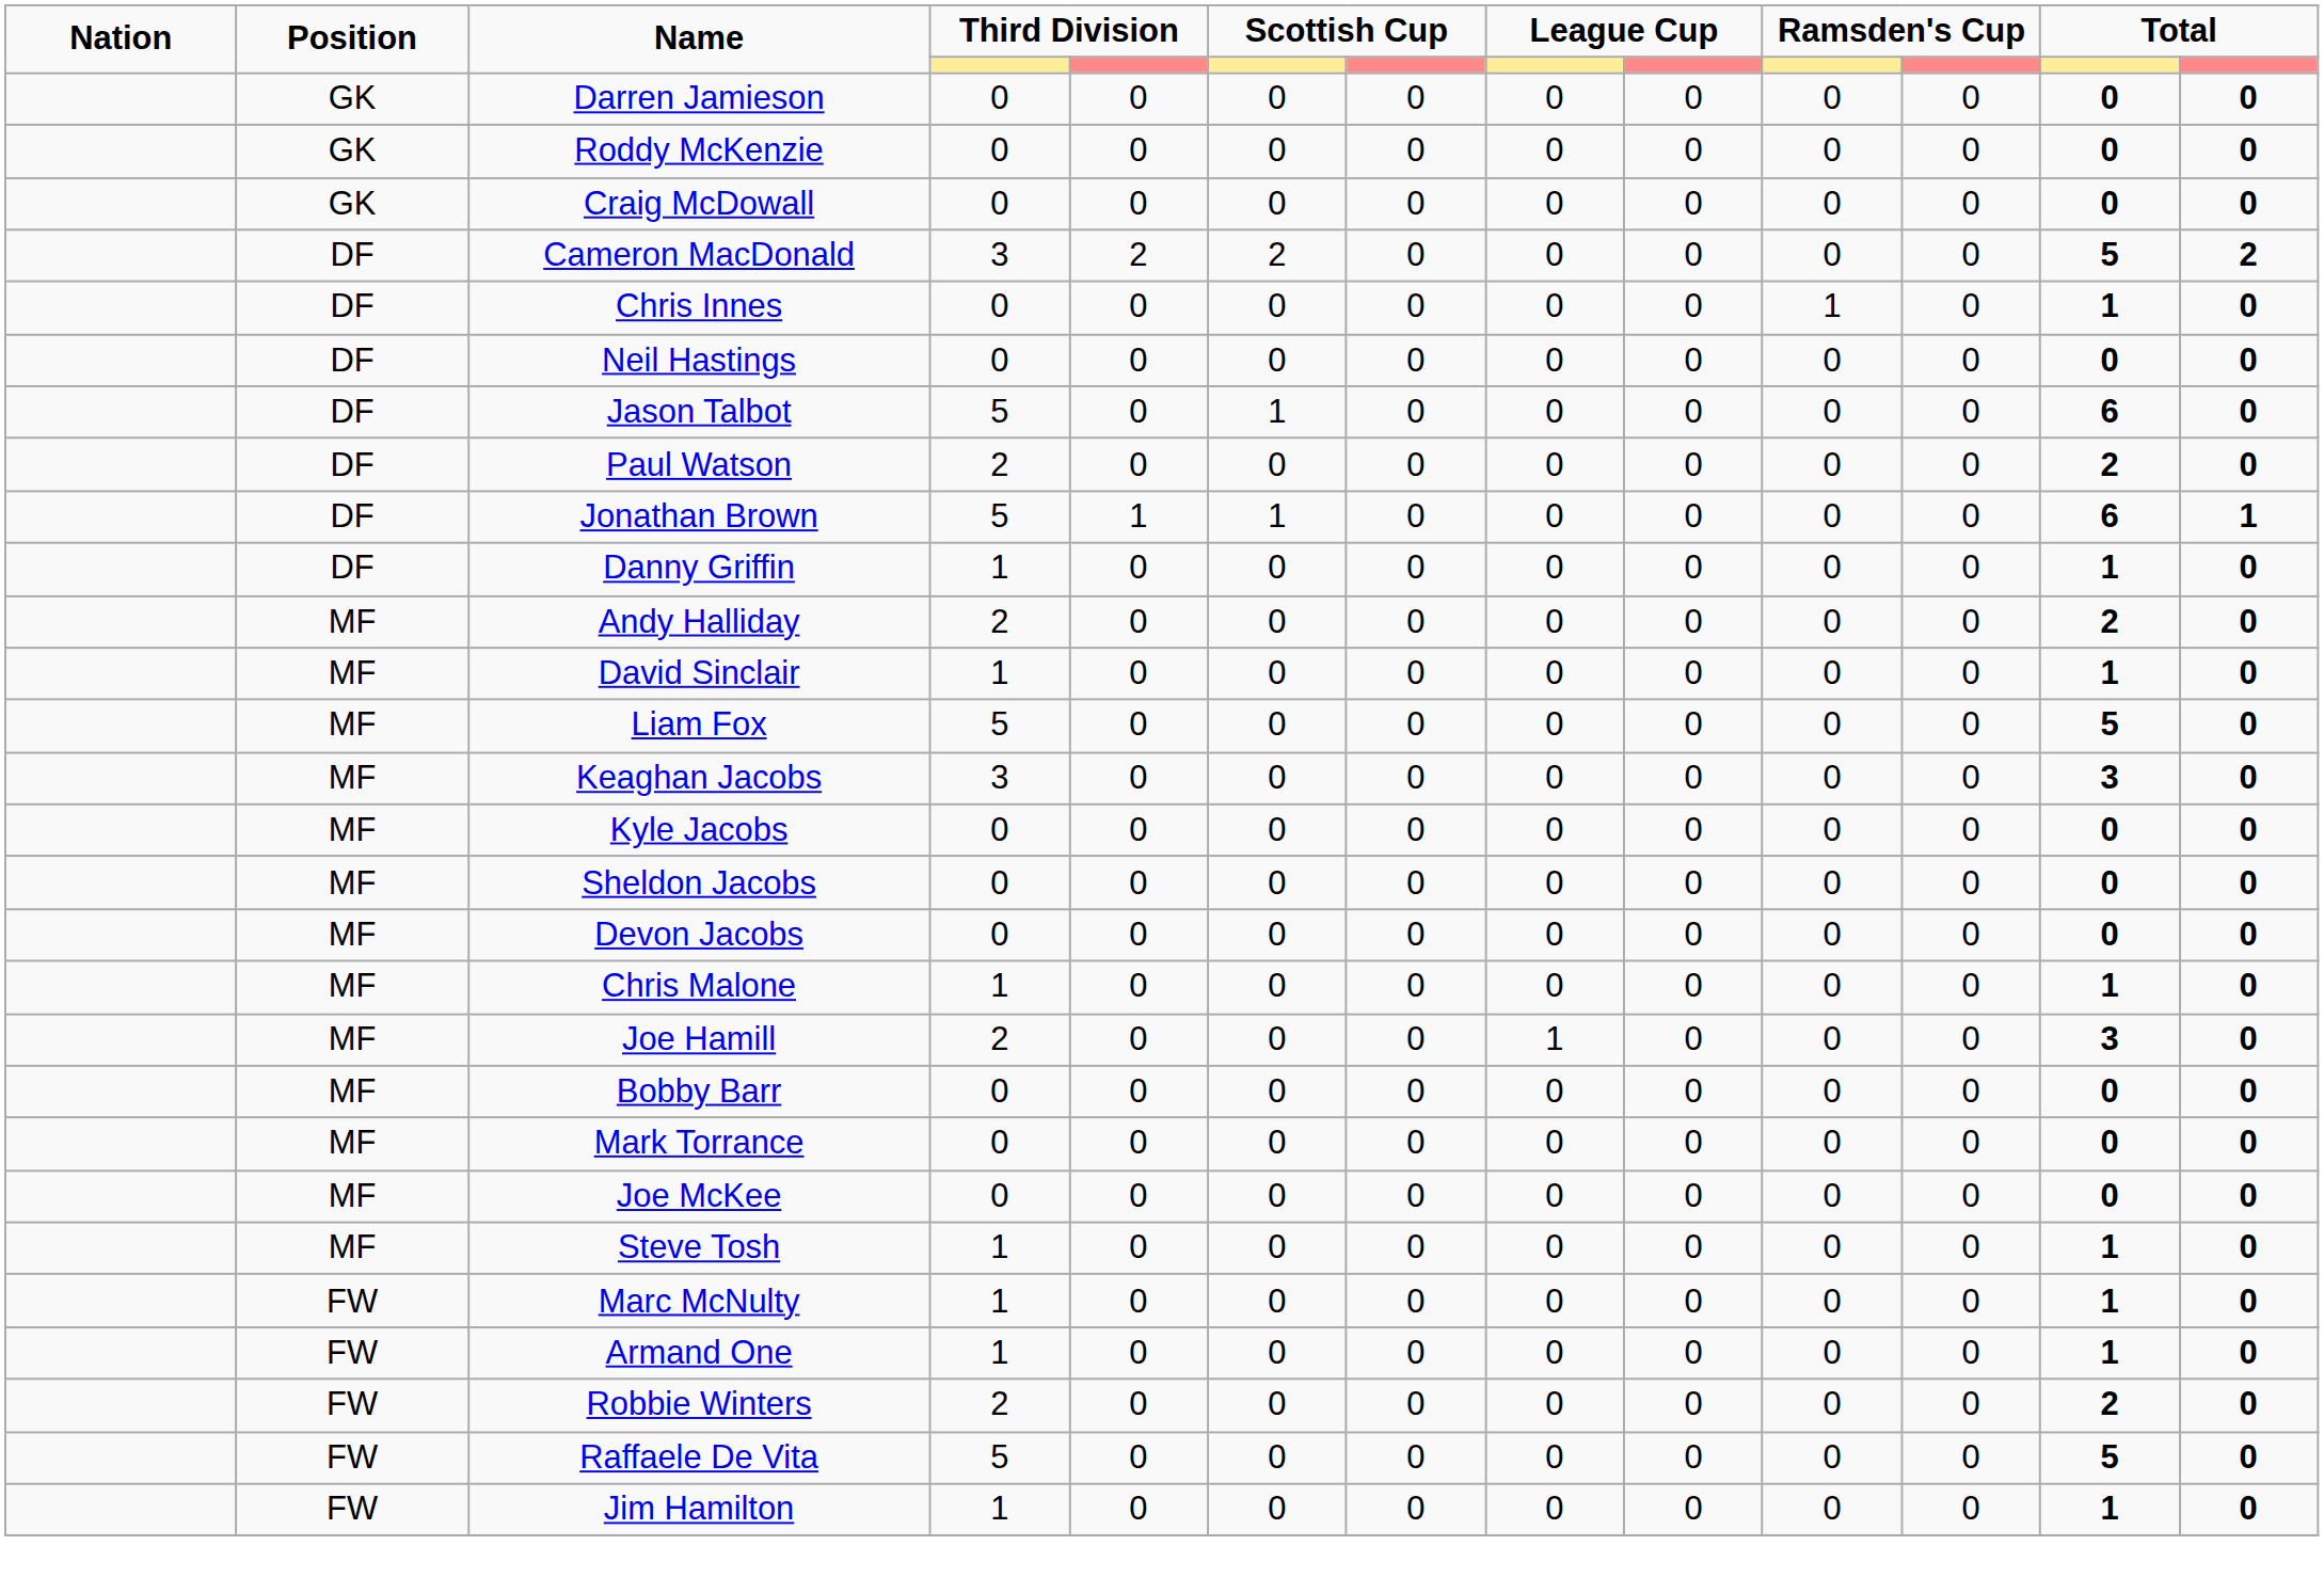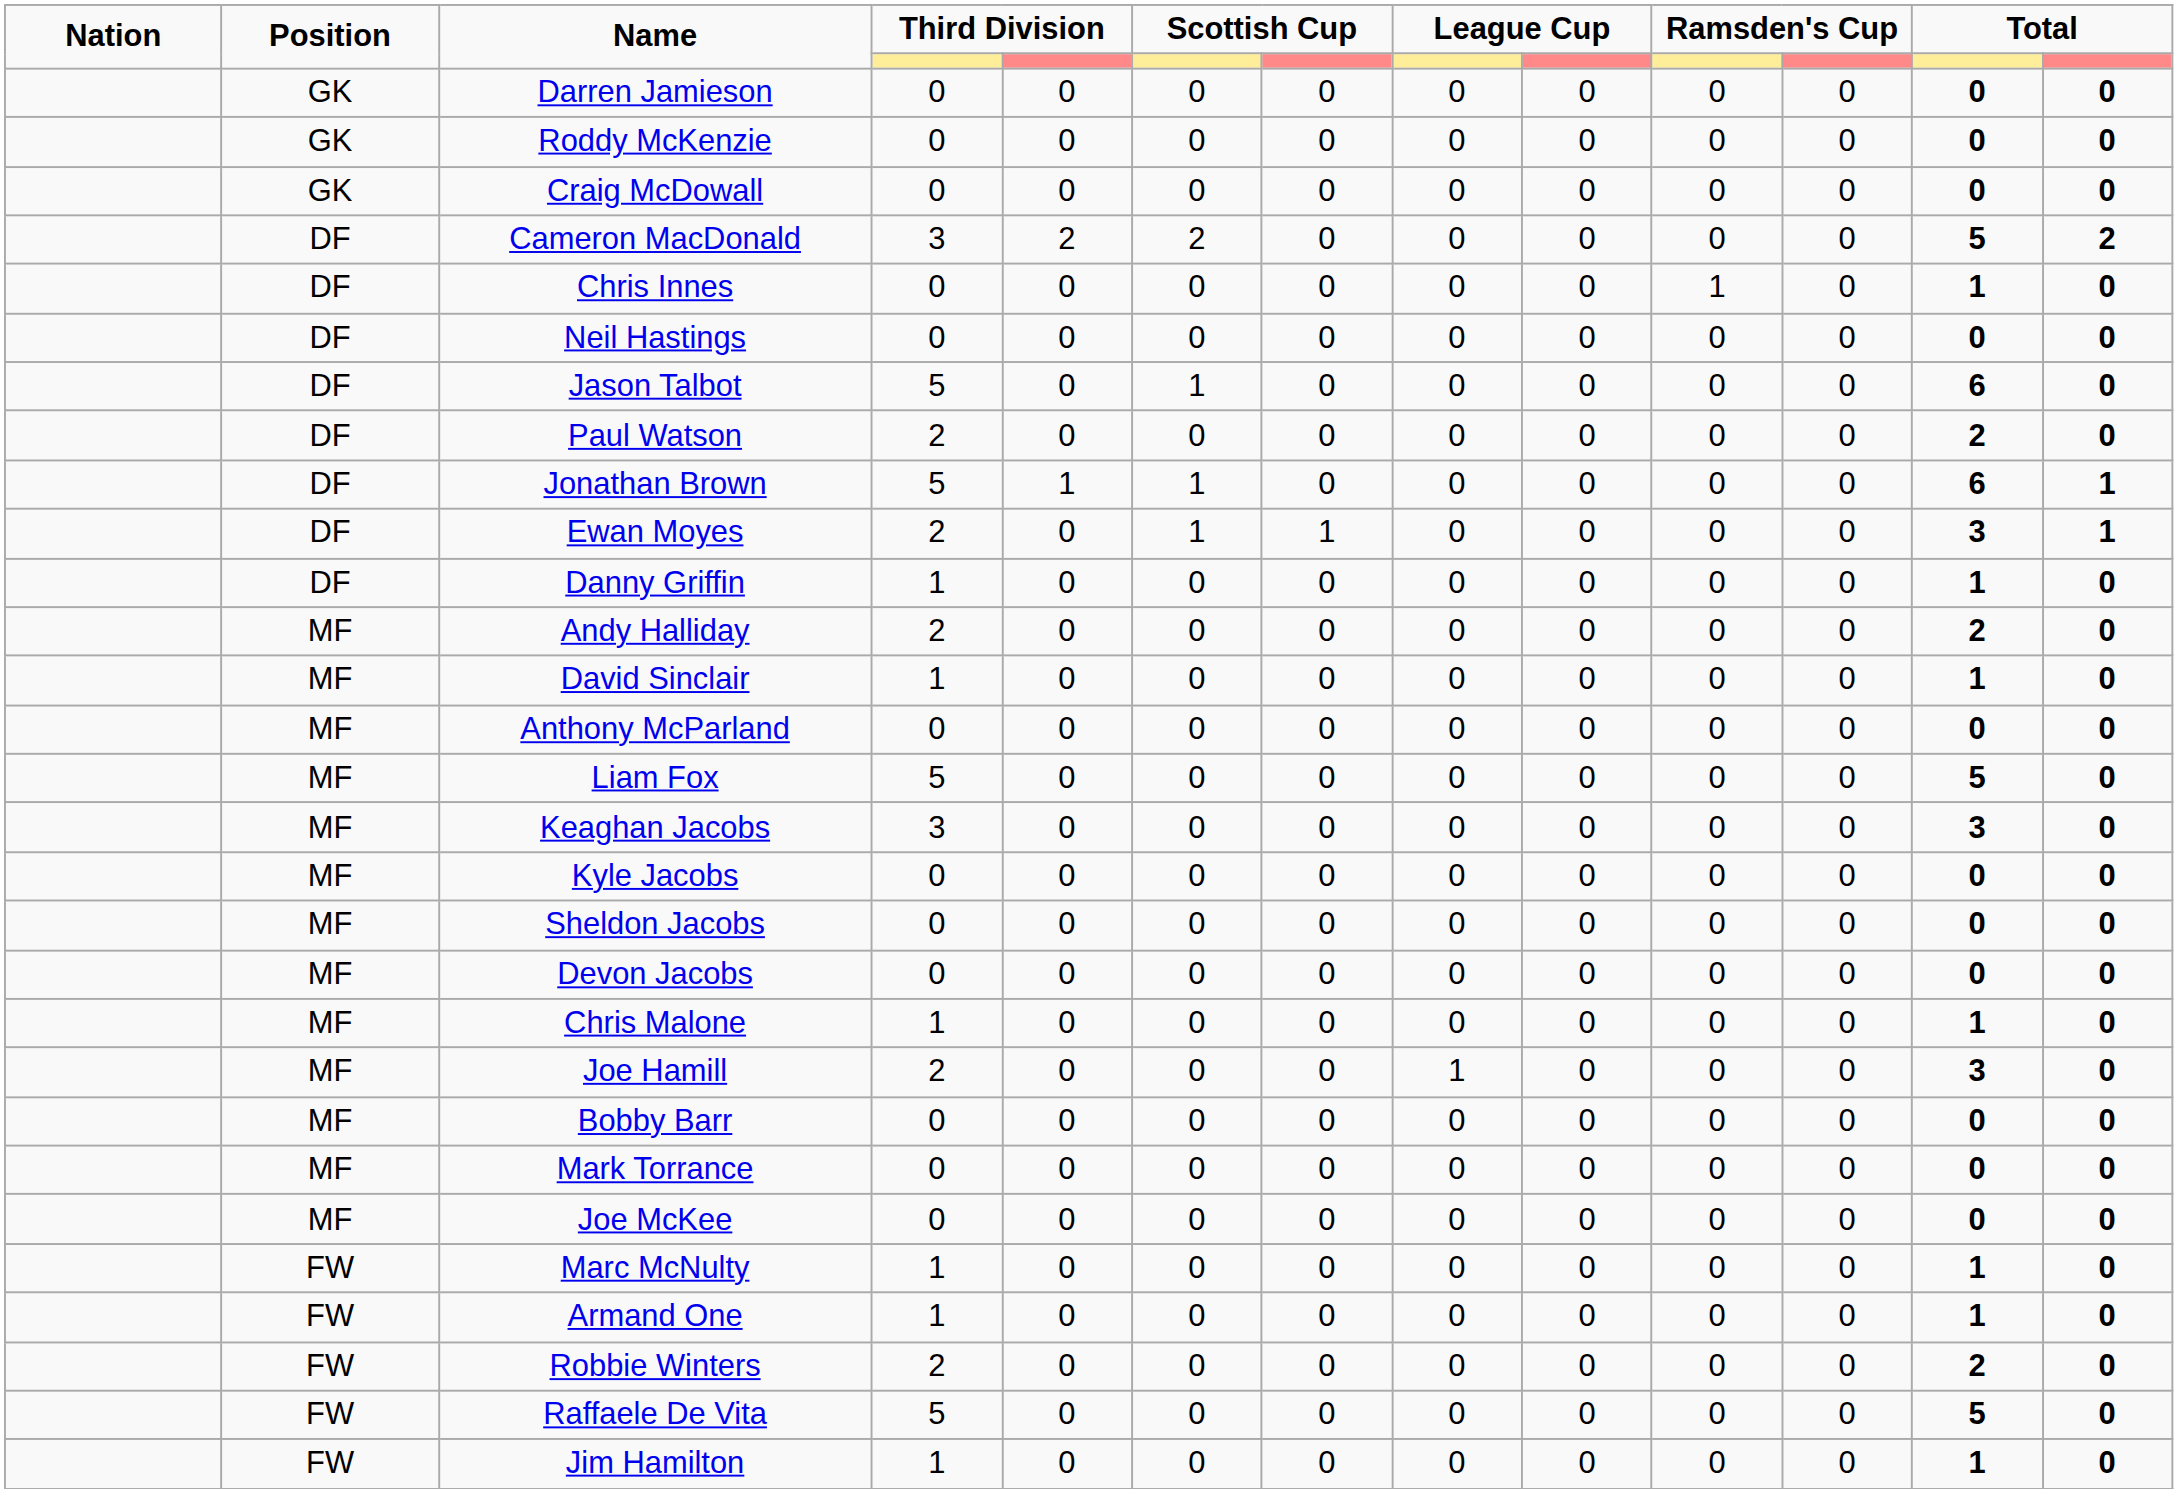+ row: DF | Ewan Moyes | 2 | 0 | 1 | 1 | 0 | 0 | 0 | 0 | 3 | 1
+ row: MF | Anthony McParland | 0 | 0 | 0 | 0 | 0 | 0 | 0 | 0 | 0 | 0
- row: MF | Steve Tosh | 1 | 0 | 0 | 0 | 0 | 0 | 0 | 0 | 1 | 0
